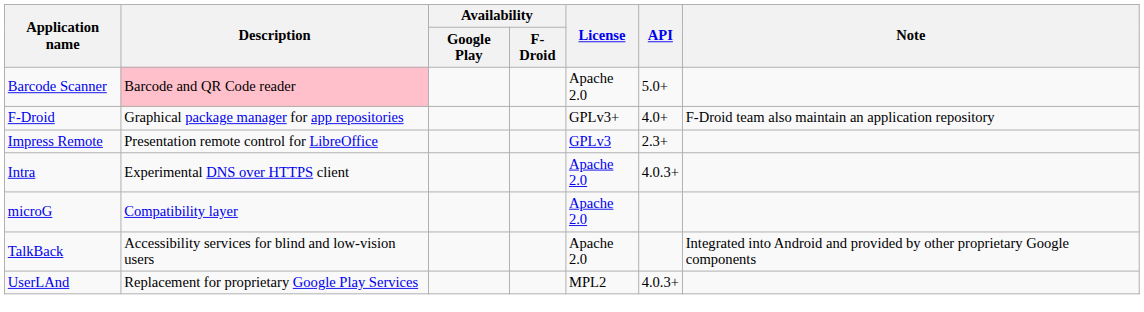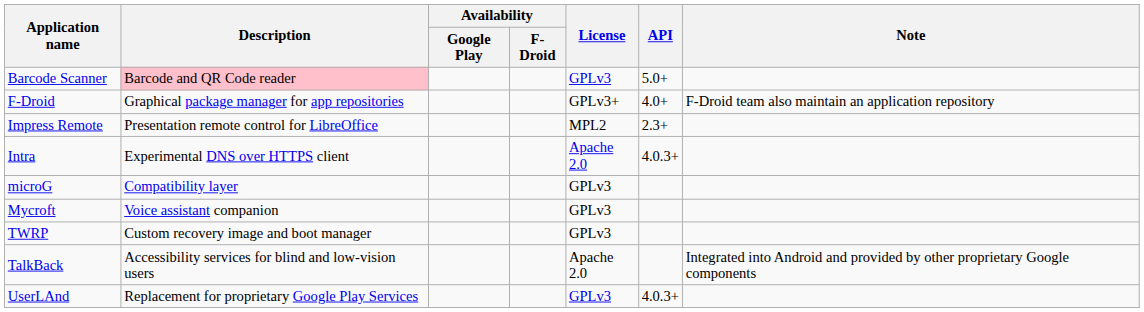Barcode Scanner | License: Apache 2.0 -> GPLv3
Impress Remote | License: GPLv3 -> MPL2
microG | License: Apache 2.0 -> GPLv3
+ row: Mycroft | Voice assistant companion | GPLv3
+ row: TWRP | Custom recovery image and boot manager | GPLv3
UserLAnd | License: MPL2 -> GPLv3
